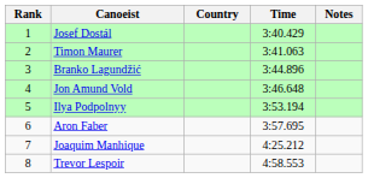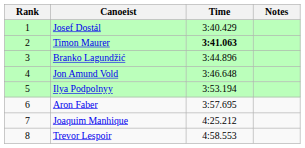- column: Country
Timon Maurer | Time: normal -> bold
